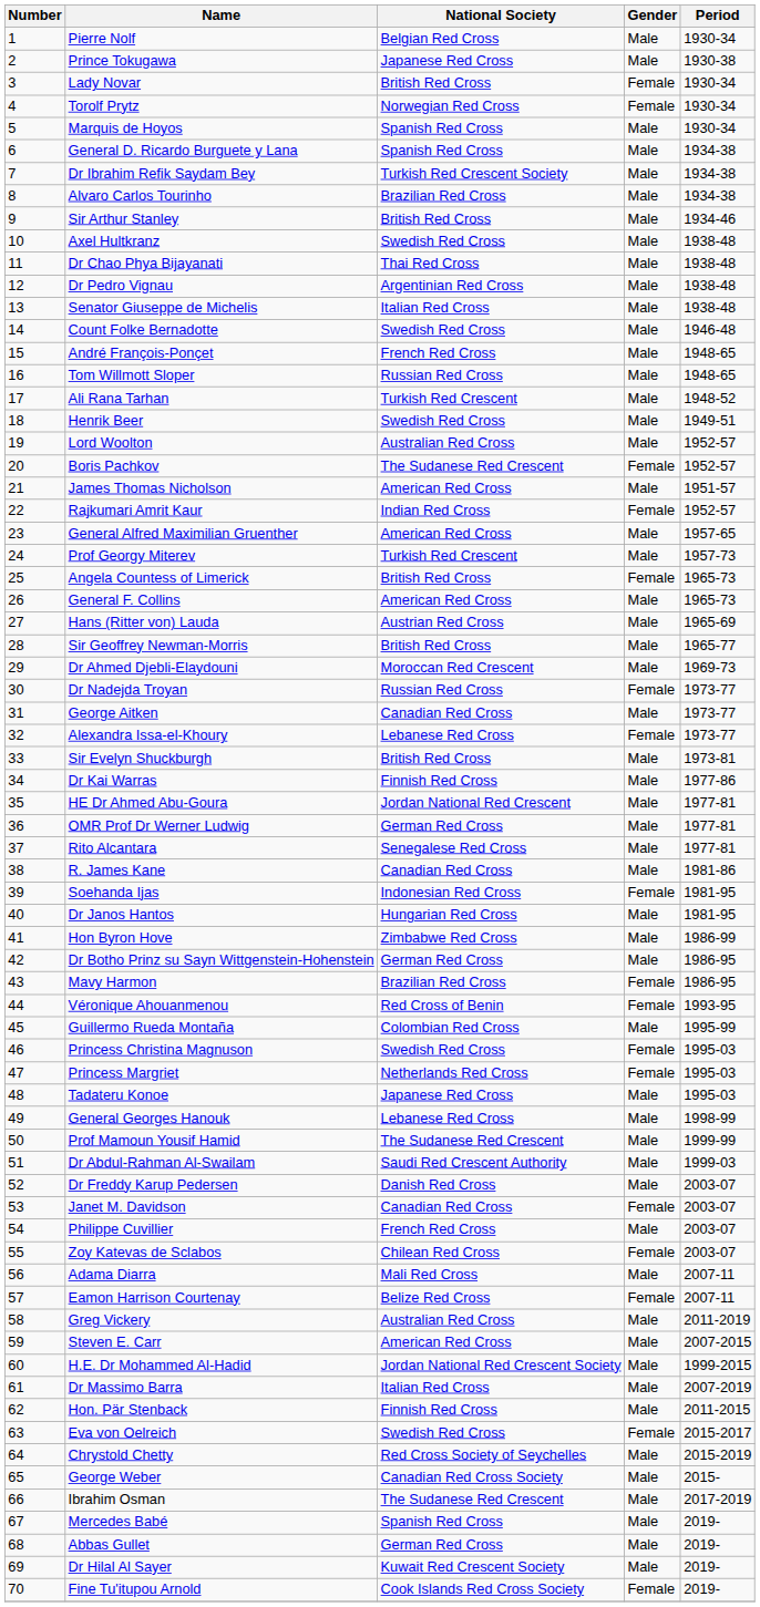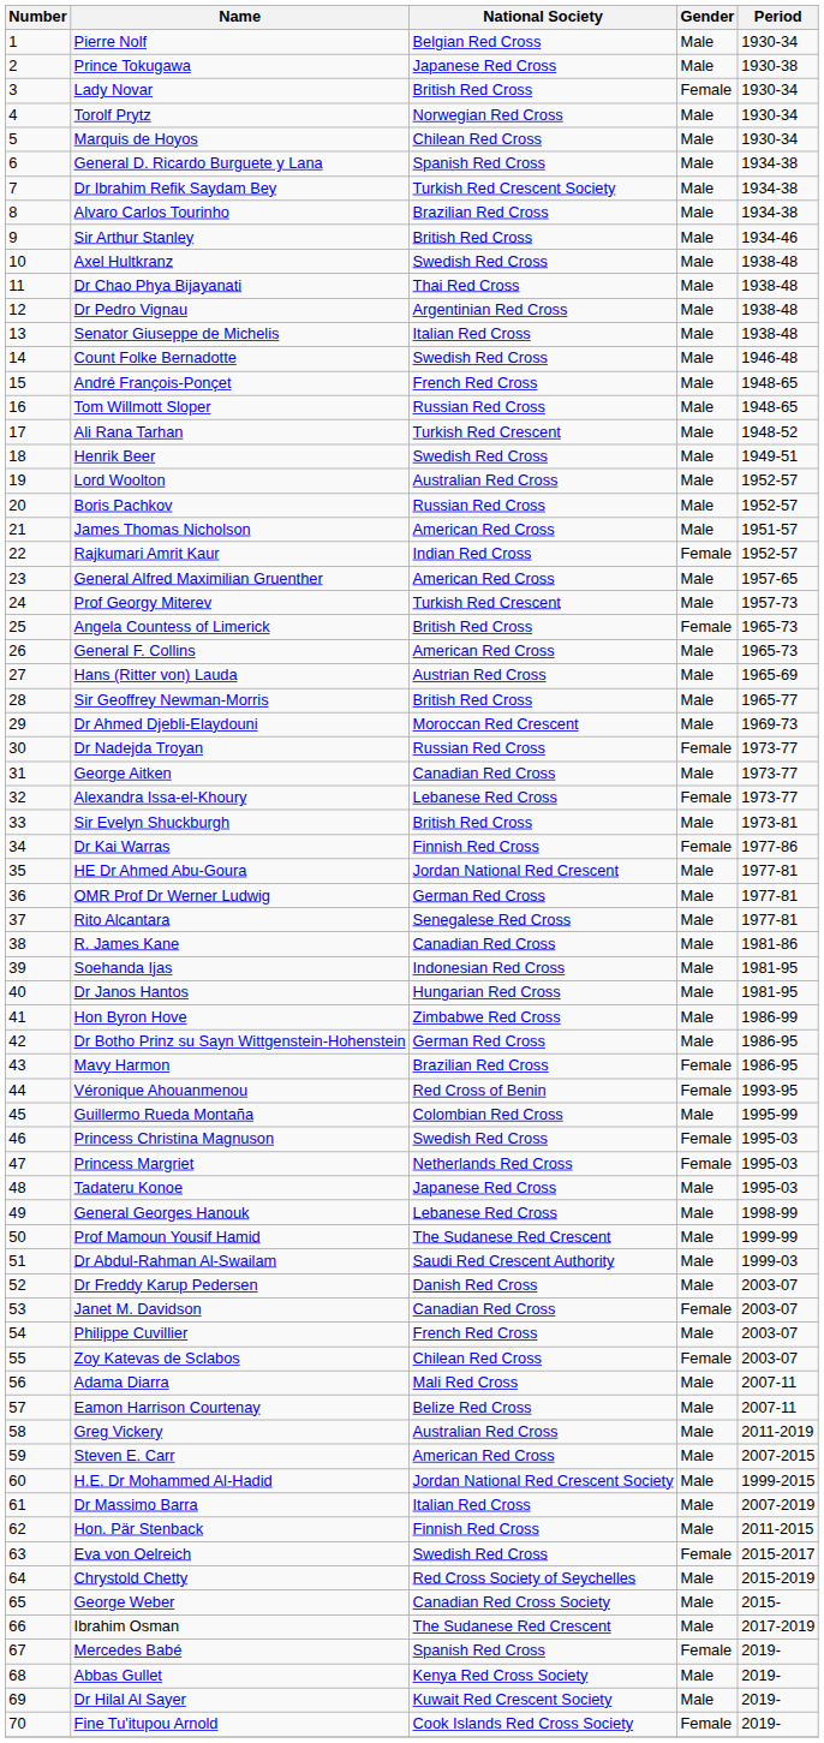Torolf Prytz | Gender: Female -> Male
Marquis de Hoyos | National Society: Spanish Red Cross -> Chilean Red Cross
Boris Pachkov | National Society: The Sudanese Red Crescent -> Russian Red Cross
Boris Pachkov | Gender: Female -> Male
Dr Kai Warras | Gender: Male -> Female
Soehanda Ijas | Gender: Female -> Male
Eamon Harrison Courtenay | Gender: Female -> Male
Mercedes Babé | Gender: Male -> Female
Abbas Gullet | National Society: German Red Cross -> Kenya Red Cross Society
